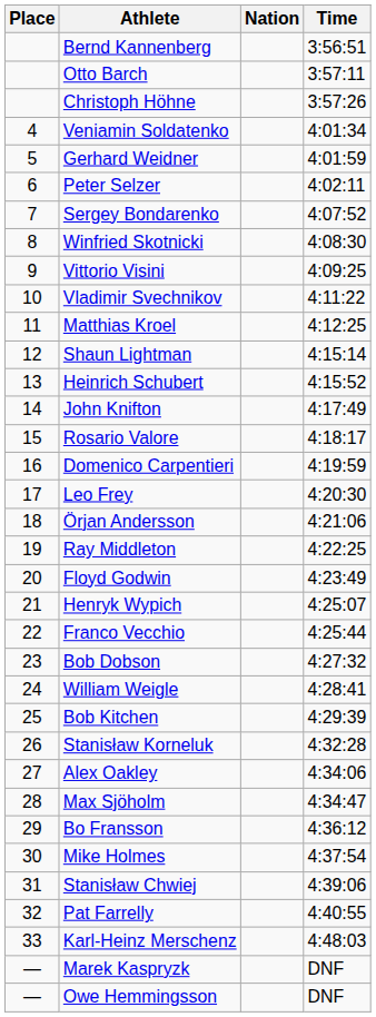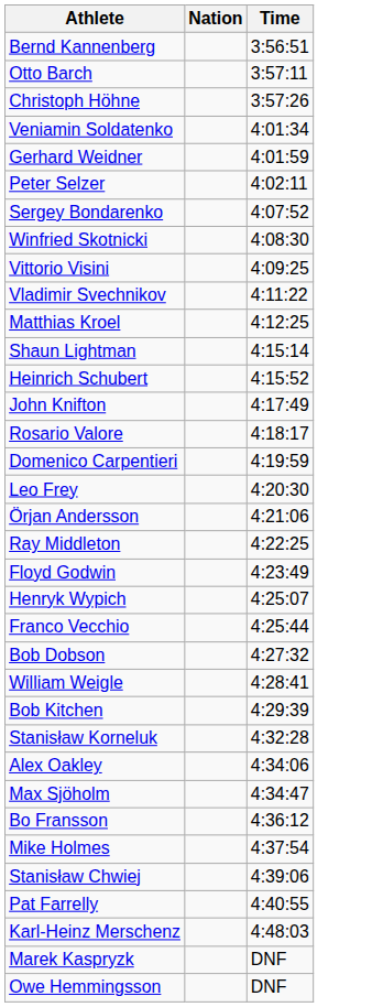- column: Place | 4 | 5 | 6 | 7 | 8 | 9 | 10 | 11 | 12 | 13 | 14 | 15 | 16 | 17 | 18 | 19 | 20 | 21 | 22 | 23 | 24 | 25 | 26 | 27 | 28 | 29 | 30 | 31 | 32 | 33 | — | —
